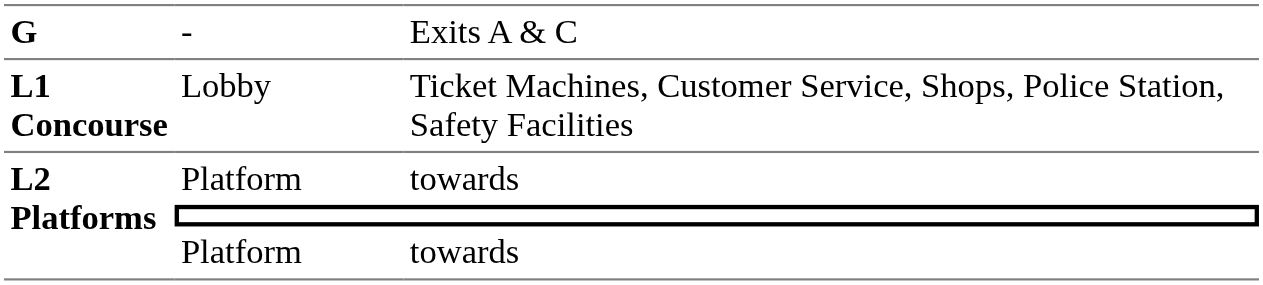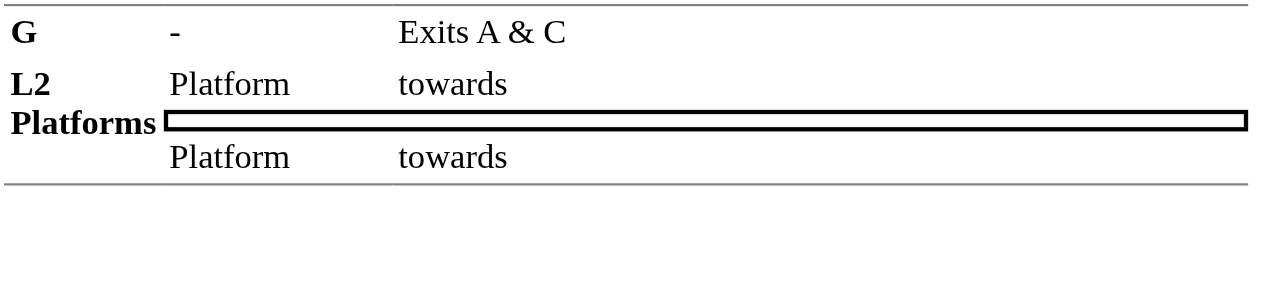- row: L1 Concourse | Lobby | Ticket Machines, Customer Service, Shops, Police Station, Safety Facilities
